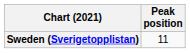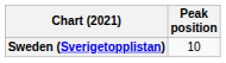Sweden (Sverigetopplistan) | Peak position: 11 -> 10
